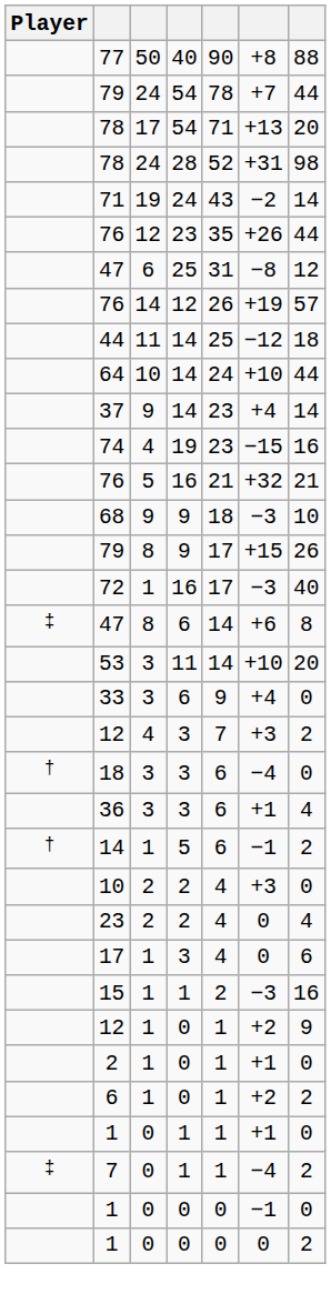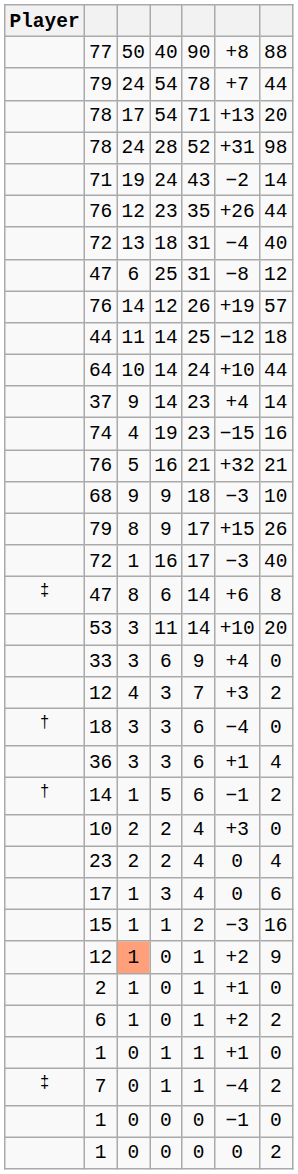+ row: 72 | 13 | 18 | 31 | −4 | 40
12 / 0 | column 3: no background -> lightsalmon background
